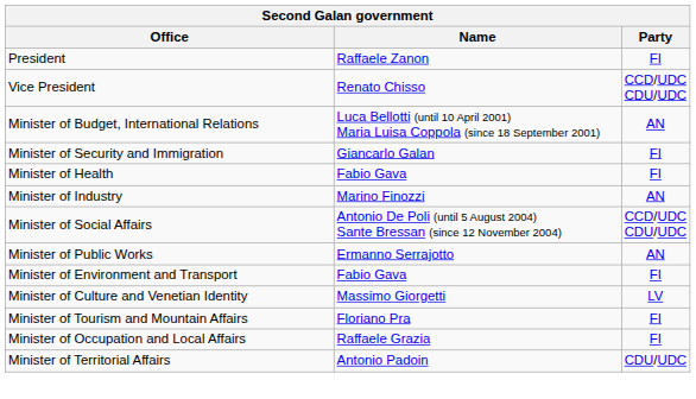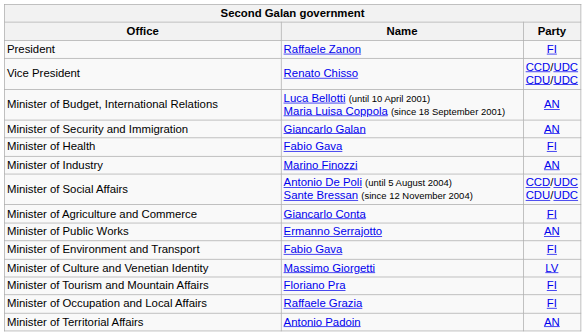Minister of Security and Immigration | Party: FI -> AN
+ row: Minister of Agriculture and Commerce | Giancarlo Conta | FI
Minister of Territorial Affairs | Party: CDU/UDC -> AN
